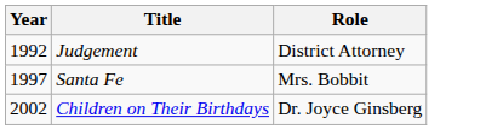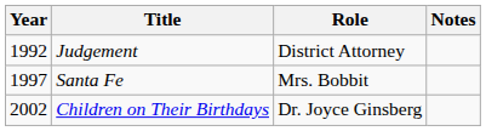+ column: Notes
